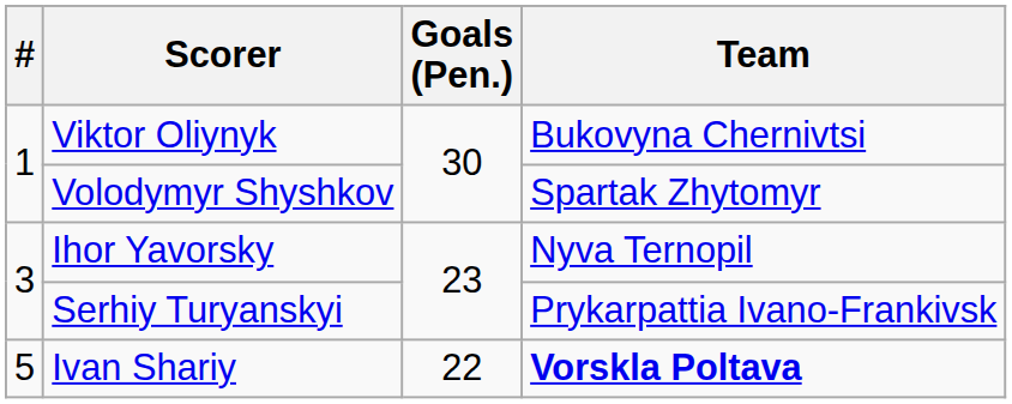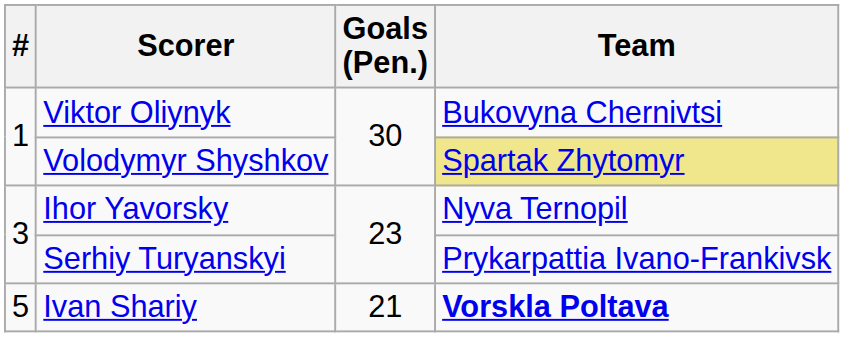Volodymyr Shyshkov | Team: no background -> khaki background
Ivan Shariy | Goals (Pen.): 22 -> 21
